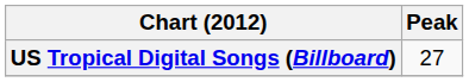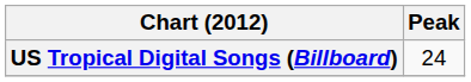US Tropical Digital Songs (Billboard) | Peak: 27 -> 24
